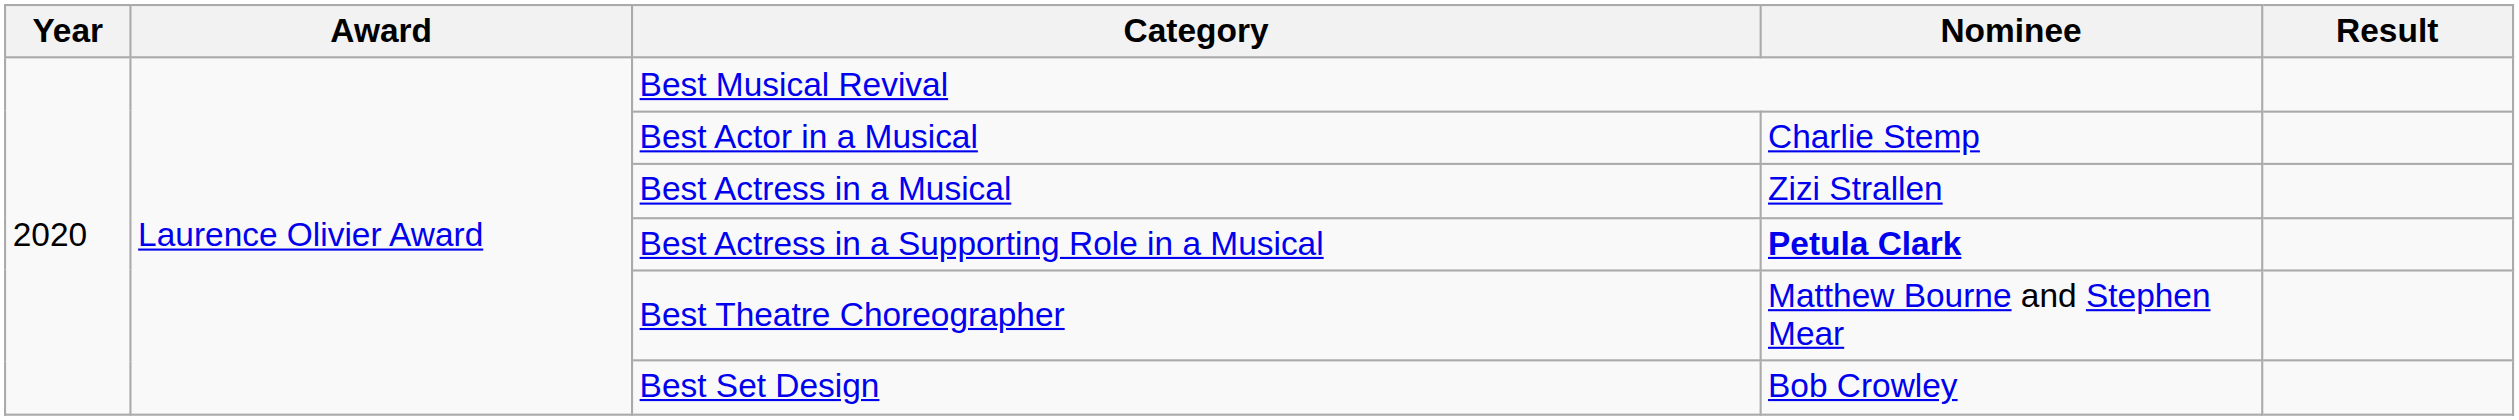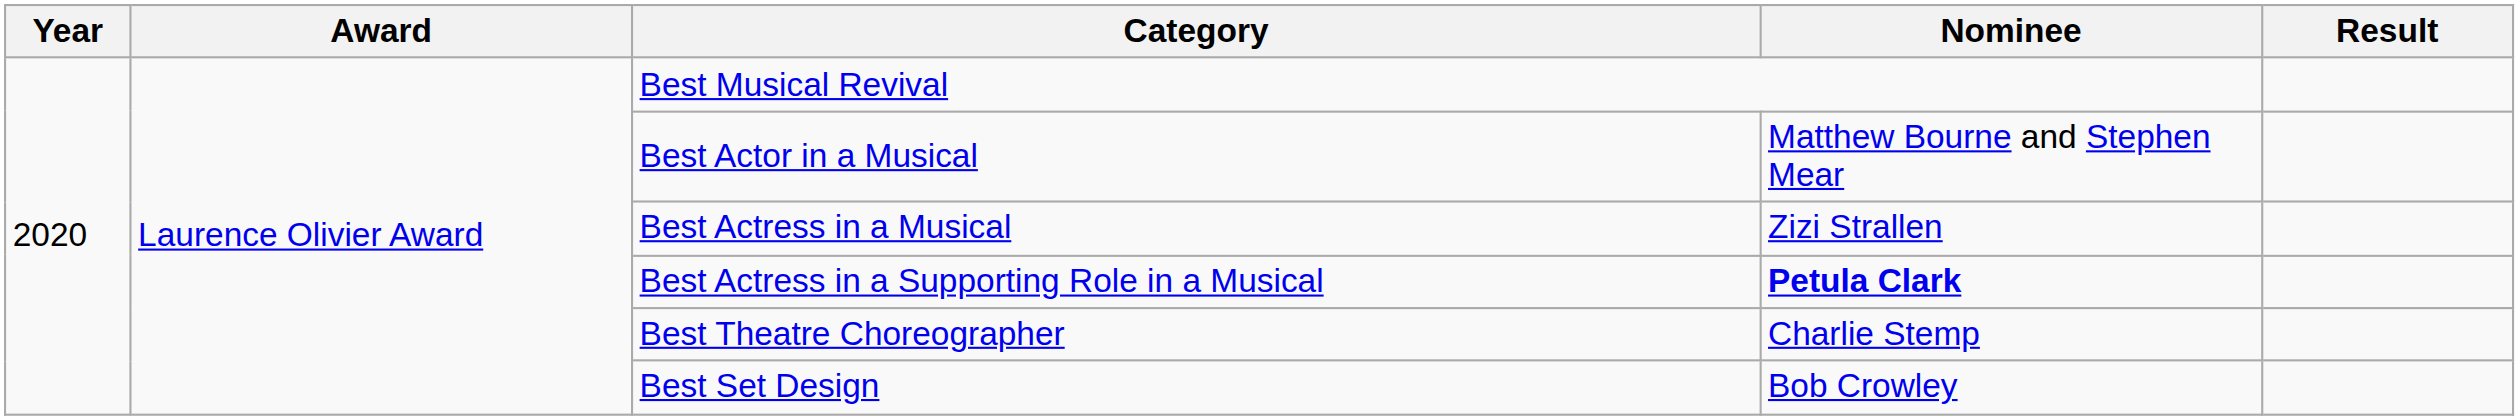Best Actor in a Musical | Nominee: Charlie Stemp -> Matthew Bourne and Stephen Mear
Best Theatre Choreographer | Nominee: Matthew Bourne and Stephen Mear -> Charlie Stemp
